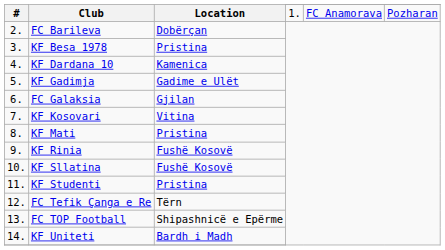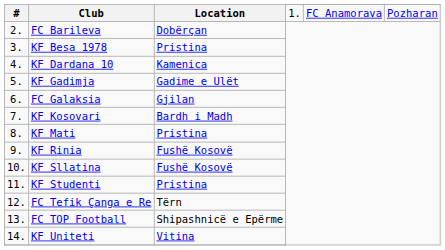KF Kosovari | Location: Vitina -> Bardh i Madh
KF Uniteti | Location: Bardh i Madh -> Vitina
